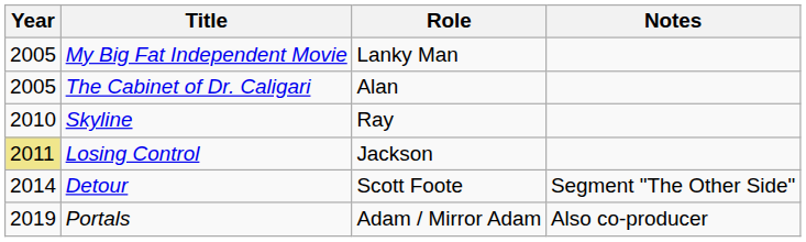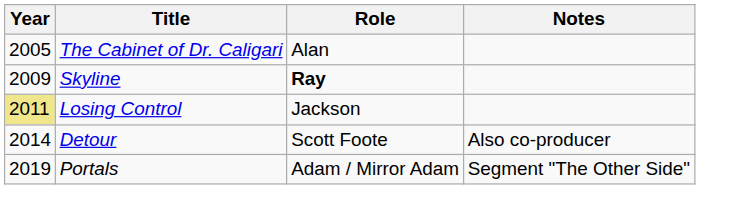- row: 2005 | My Big Fat Independent Movie | Lanky Man
Skyline | Year: 2010 -> 2009
Skyline | Role: normal -> bold
Detour | Notes: Segment "The Other Side" -> Also co-producer
Portals | Notes: Also co-producer -> Segment "The Other Side"
